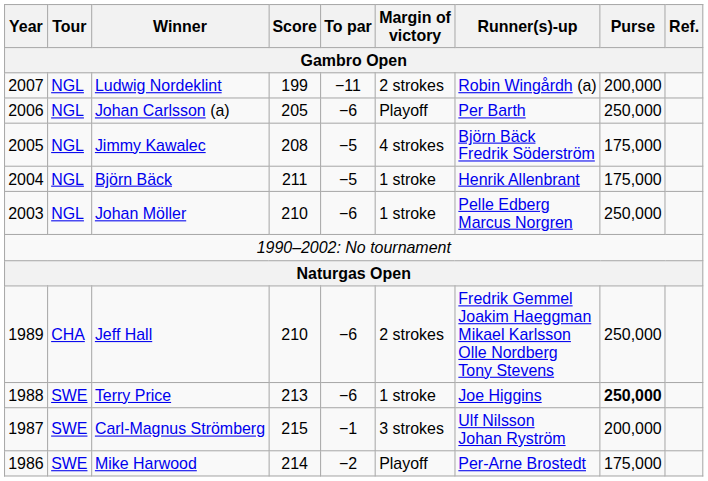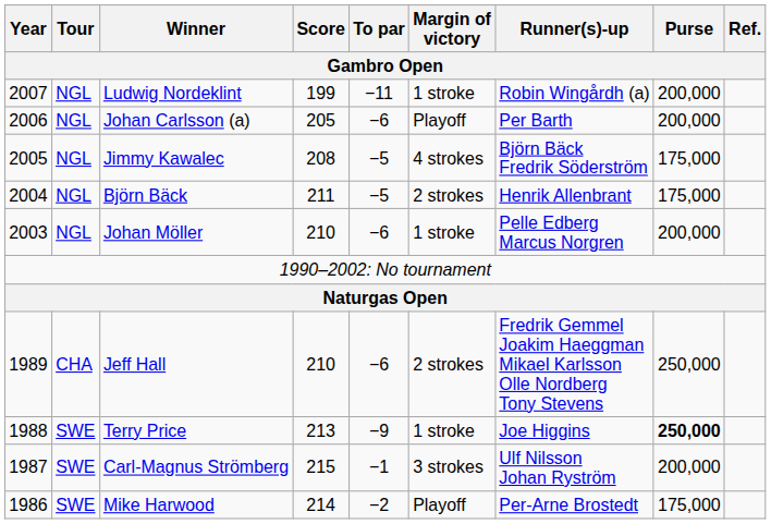Ludwig Nordeklint | Margin of victory: 2 strokes -> 1 stroke
Johan Carlsson (a) | Purse: 250,000 -> 200,000
Björn Bäck | Margin of victory: 1 stroke -> 2 strokes
Johan Möller | Purse: 250,000 -> 200,000
Terry Price | To par: −6 -> −9
